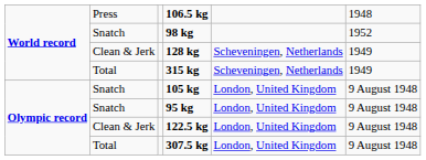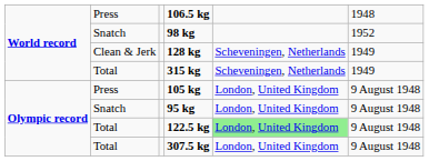105 kg | column 2: Snatch -> Press
122.5 kg | column 2: Clean & Jerk -> Total
122.5 kg | column 5: no background -> lightgreen background
